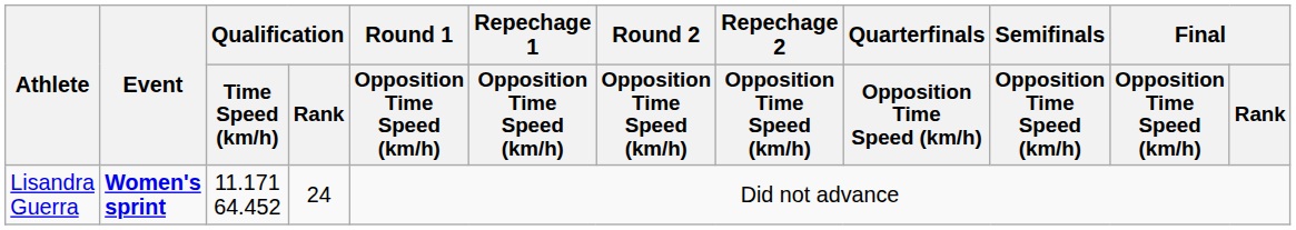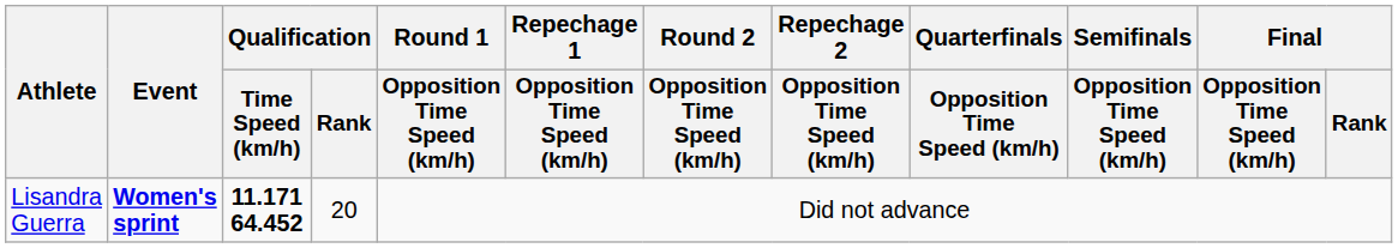Lisandra Guerra | Qualification / Time Speed (km/h): normal -> bold
Lisandra Guerra | Qualification / Rank: 24 -> 20
